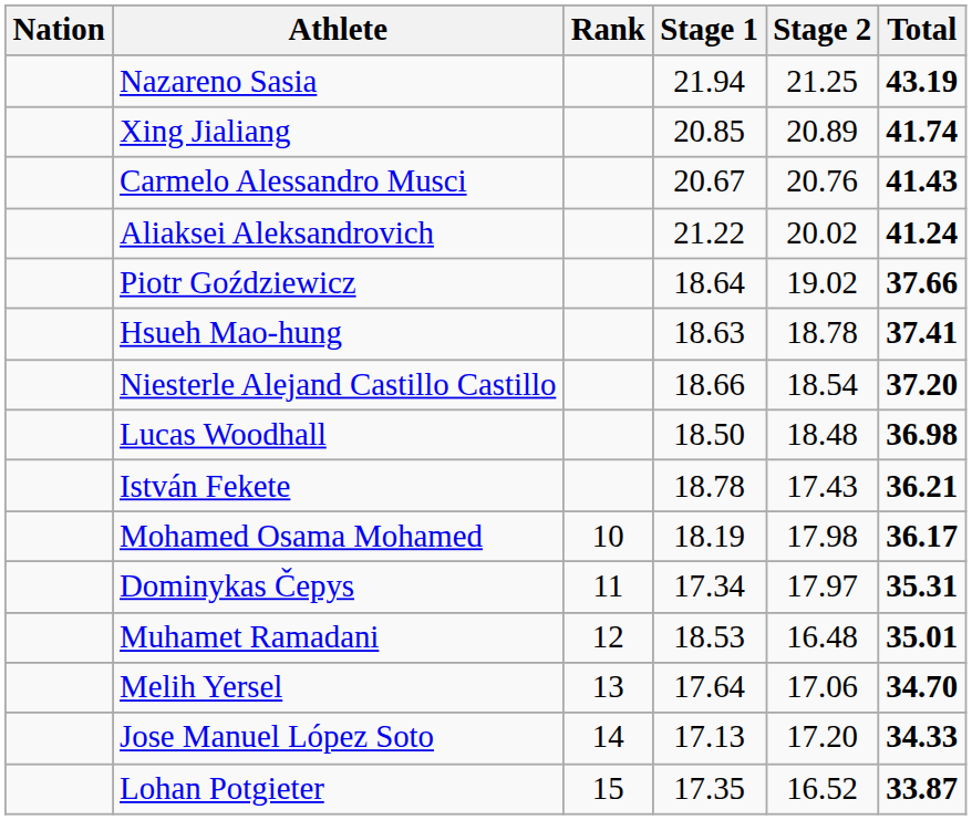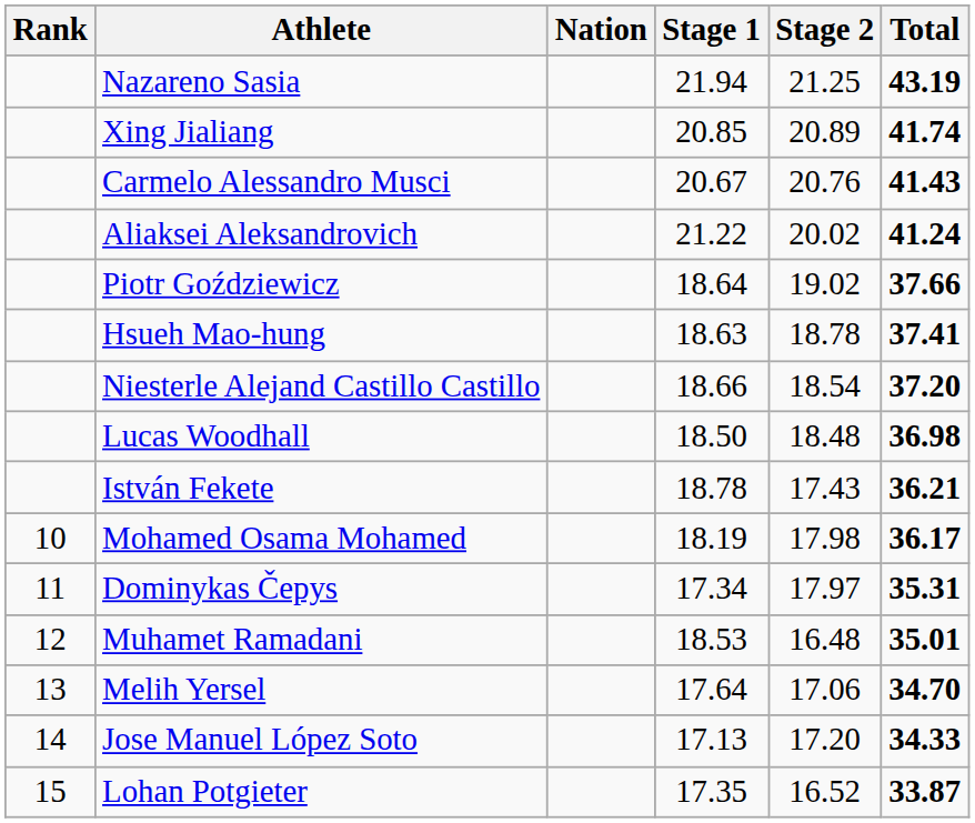columns swapped: Rank <-> Nation
